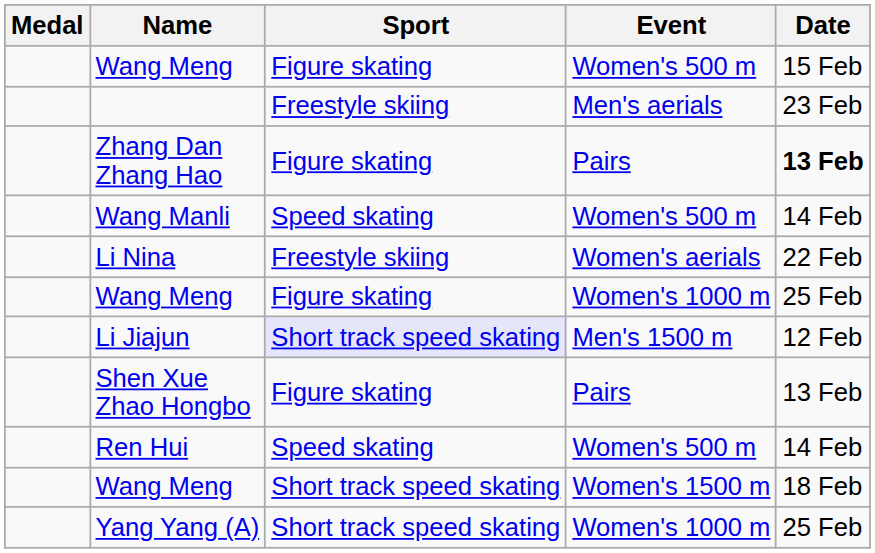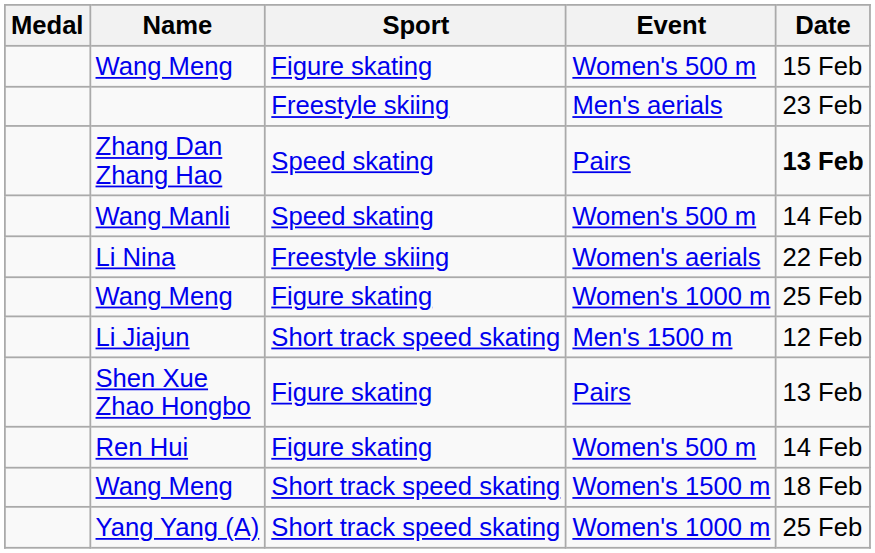Zhang Dan Zhang Hao | Sport: Figure skating -> Speed skating
Li Jiajun | Sport: lavender background -> no background
Ren Hui | Sport: Speed skating -> Figure skating
